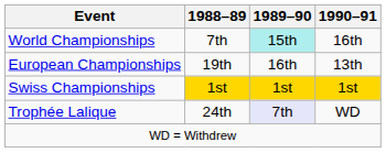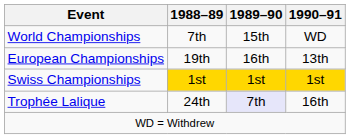World Championships | 1989–90: paleturquoise background -> no background
World Championships | 1990–91: 16th -> WD
Trophée Lalique | 1990–91: WD -> 16th
